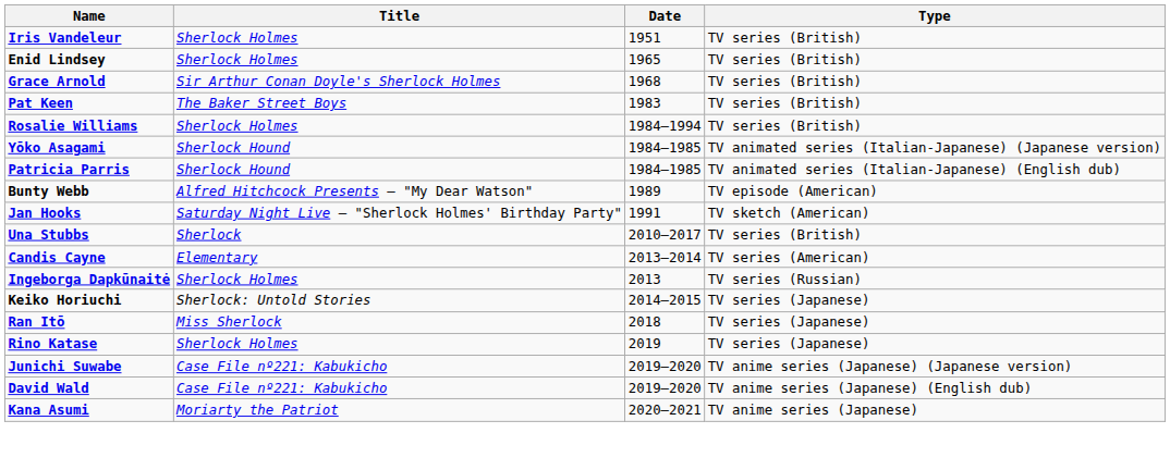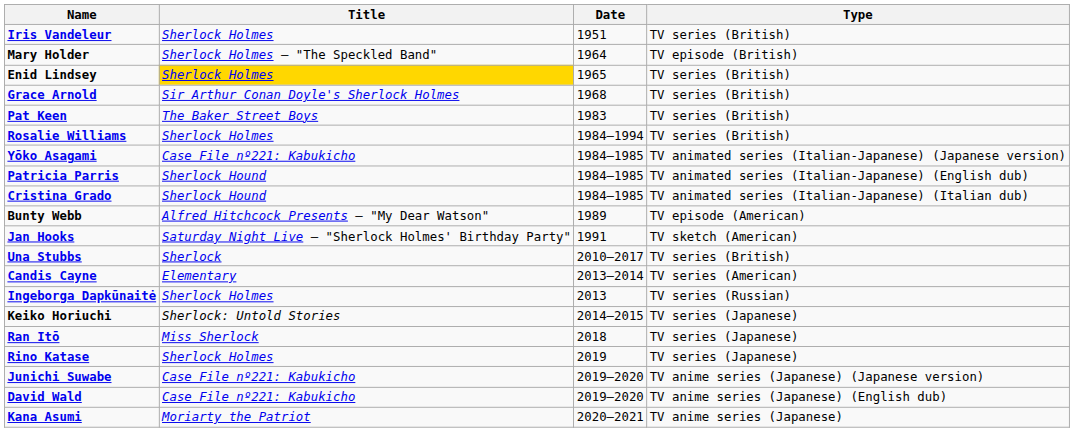+ row: Mary Holder | Sherlock Holmes – "The Speckled Band" | 1964 | TV episode (British)
Enid Lindsey | Title: no background -> gold background
Yōko Asagami | Title: Sherlock Hound -> Case File nº221: Kabukicho
+ row: Cristina Grado | Sherlock Hound | 1984–1985 | TV animated series (Italian-Japanese) (Italian dub)
